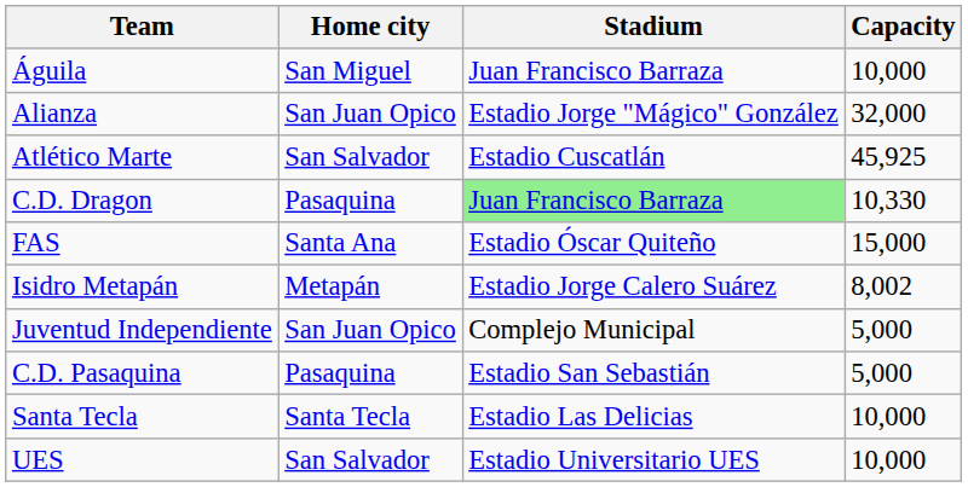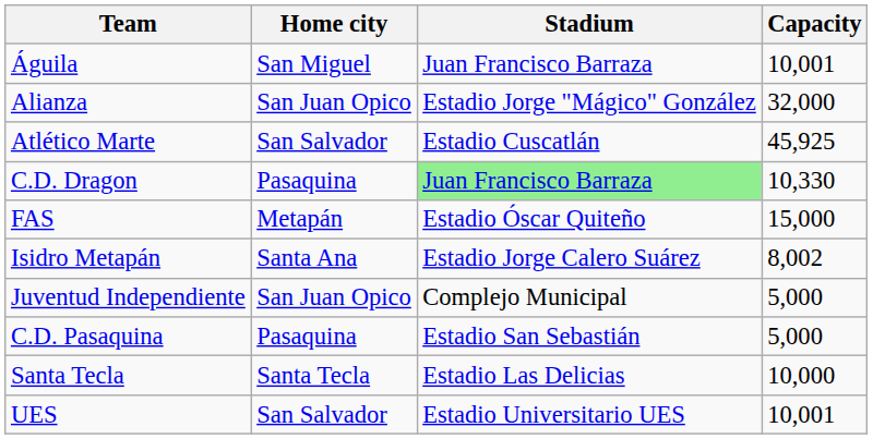Águila | Capacity: 10,000 -> 10,001
FAS | Home city: Santa Ana -> Metapán
Isidro Metapán | Home city: Metapán -> Santa Ana
UES | Capacity: 10,000 -> 10,001
